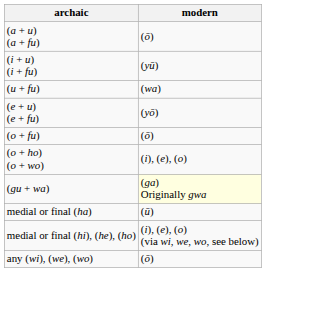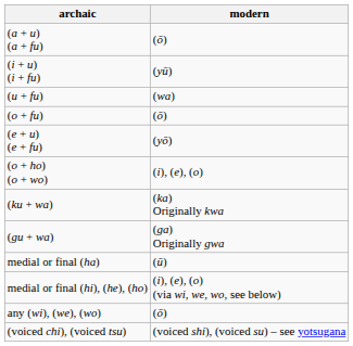rows swapped: (e + u) (e + fu) <-> (o + fu)
+ row: (ku + wa) | (ka) Originally kwa
(gu + wa) | modern: lightyellow background -> no background
+ row: (voiced chi), (voiced tsu) | (voiced shi), (voiced su) – see yotsugana
